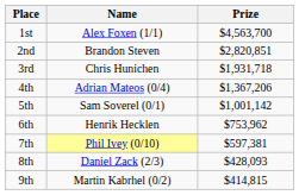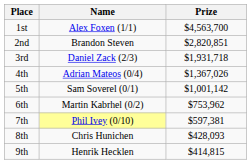3rd | Name: Chris Hunichen -> Daniel Zack (2/3)
4th | Prize: $1,367,206 -> $1,367,026
6th | Name: Henrik Hecklen -> Martin Kabrhel (0/2)
8th | Name: Daniel Zack (2/3) -> Chris Hunichen
9th | Name: Martin Kabrhel (0/2) -> Henrik Hecklen
